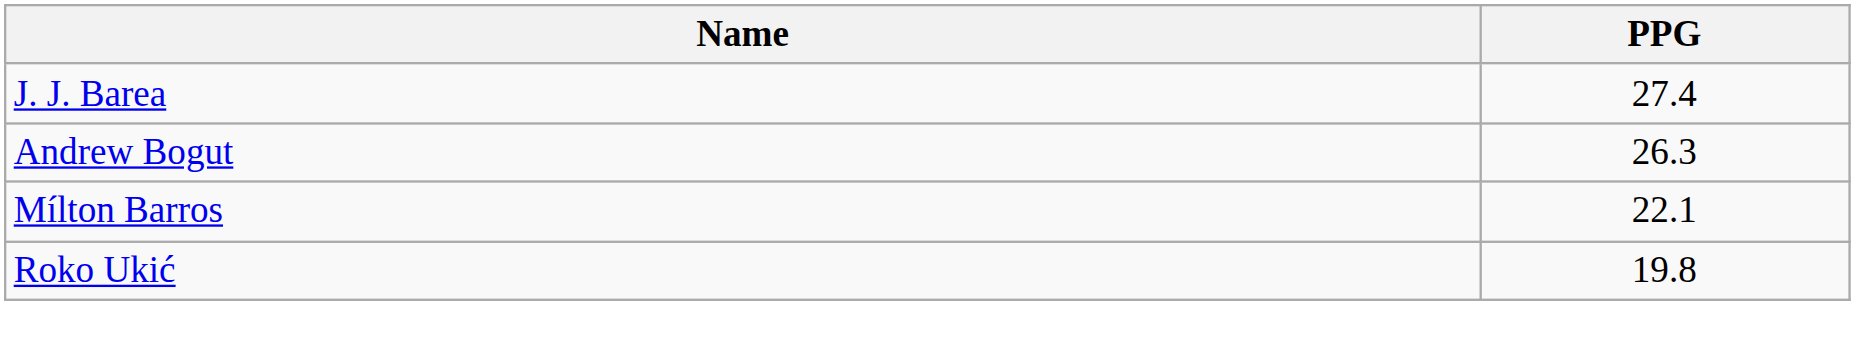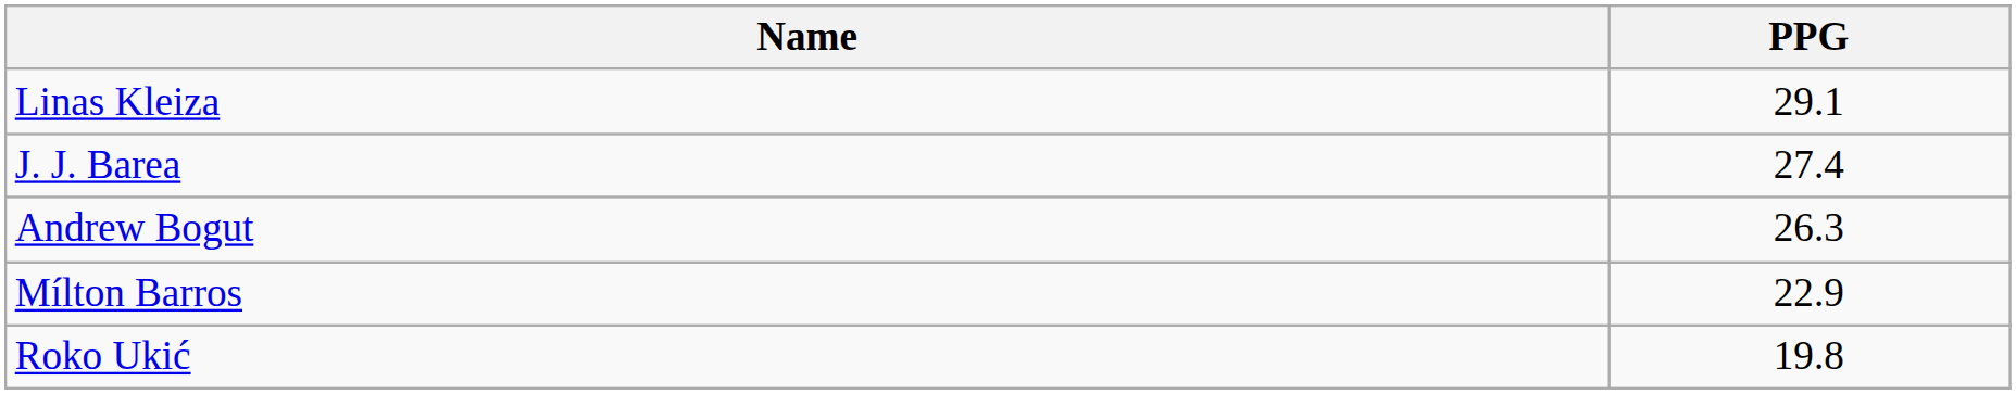+ row: Linas Kleiza | 29.1
Mílton Barros | PPG: 22.1 -> 22.9
